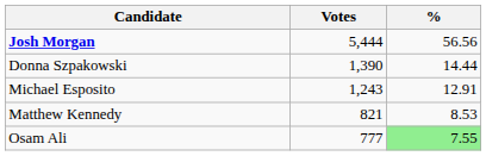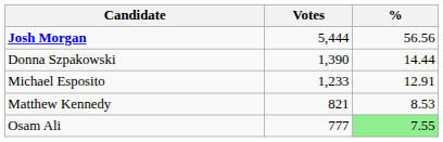Michael Esposito | Votes: 1,243 -> 1,233
